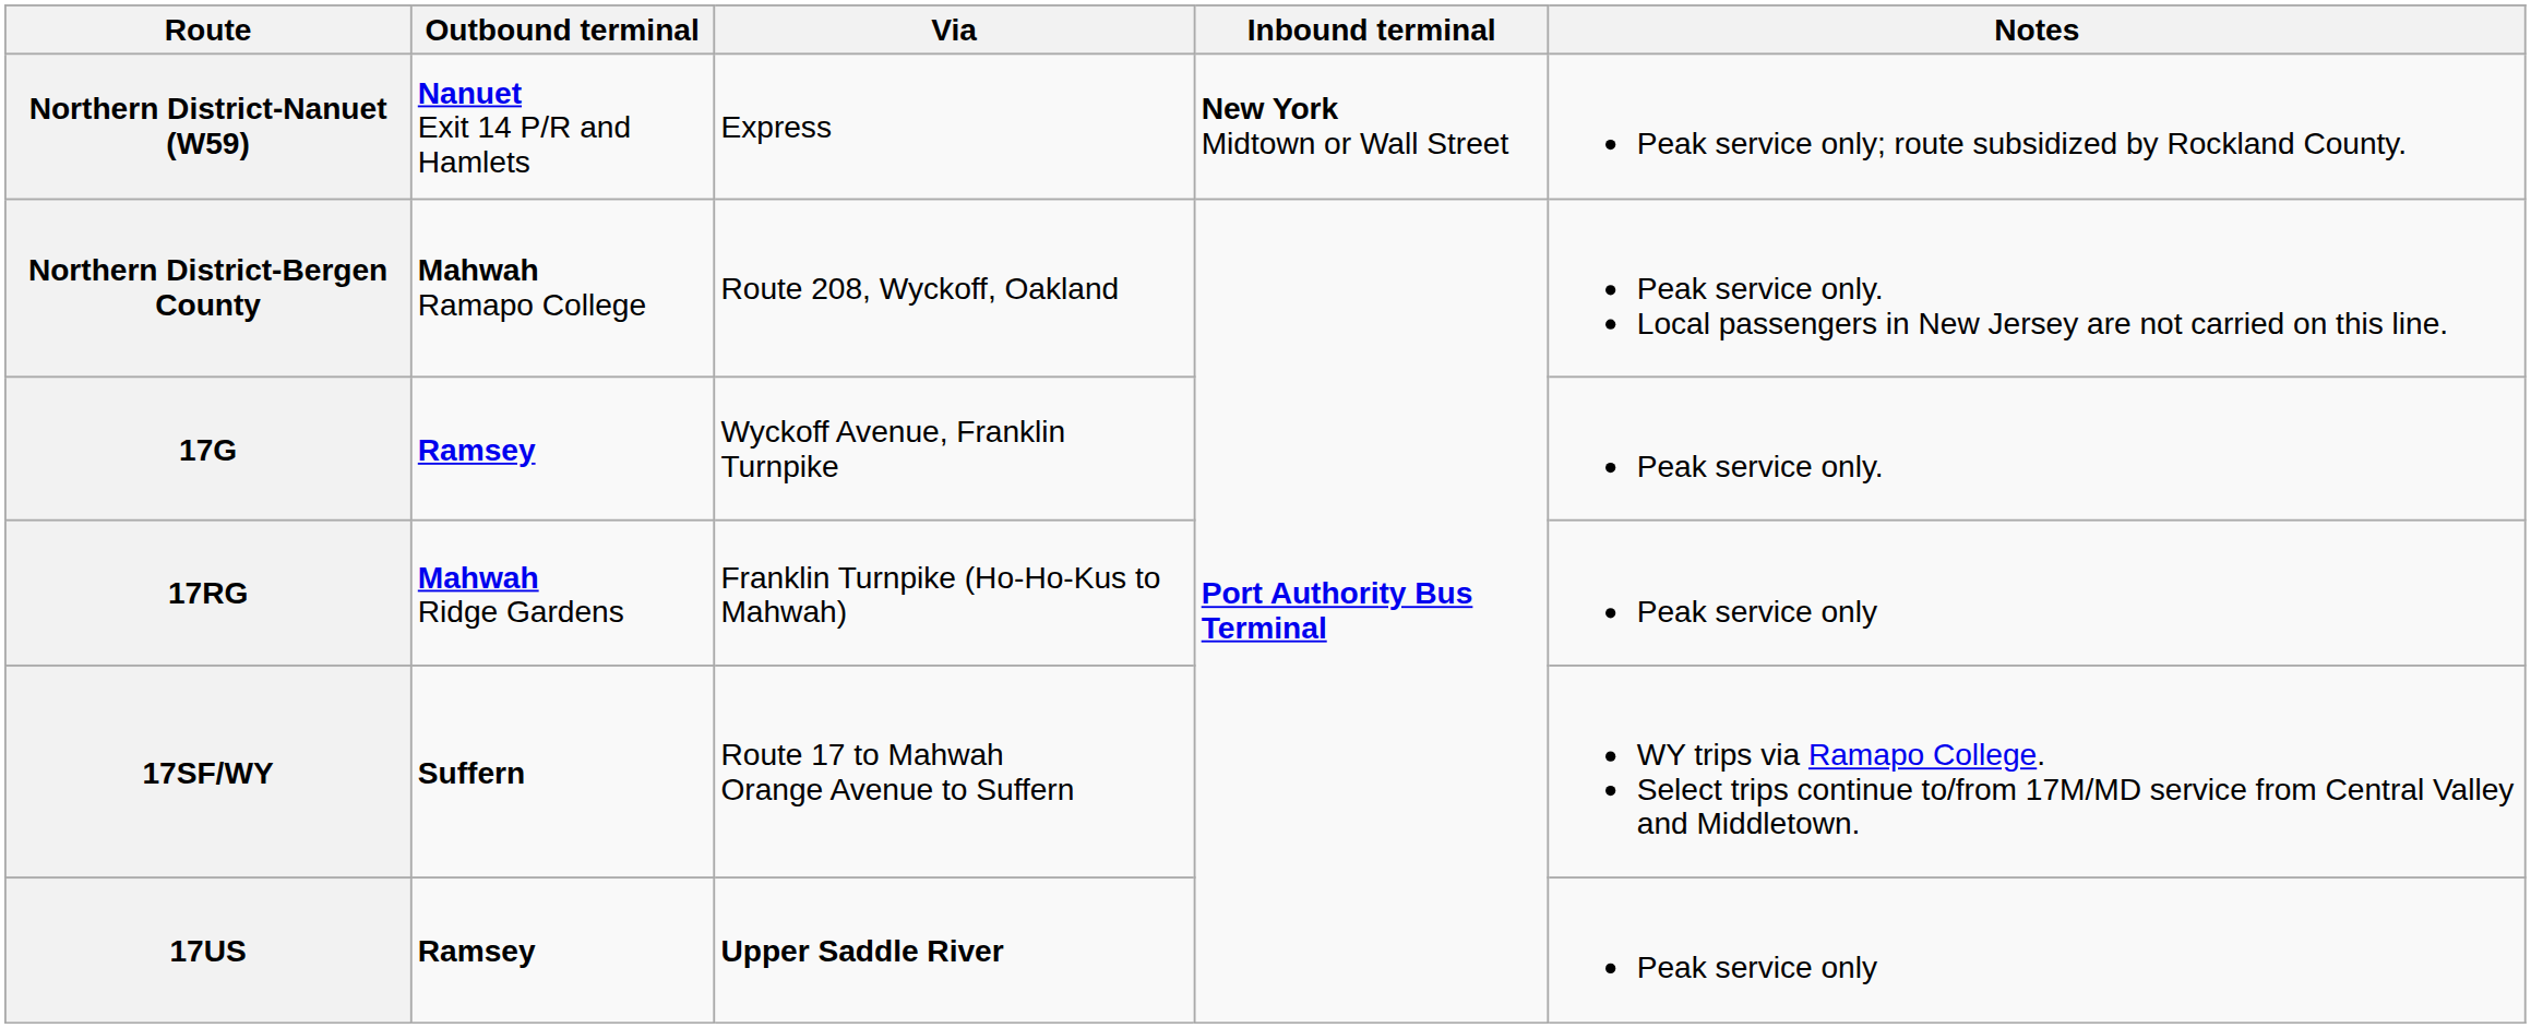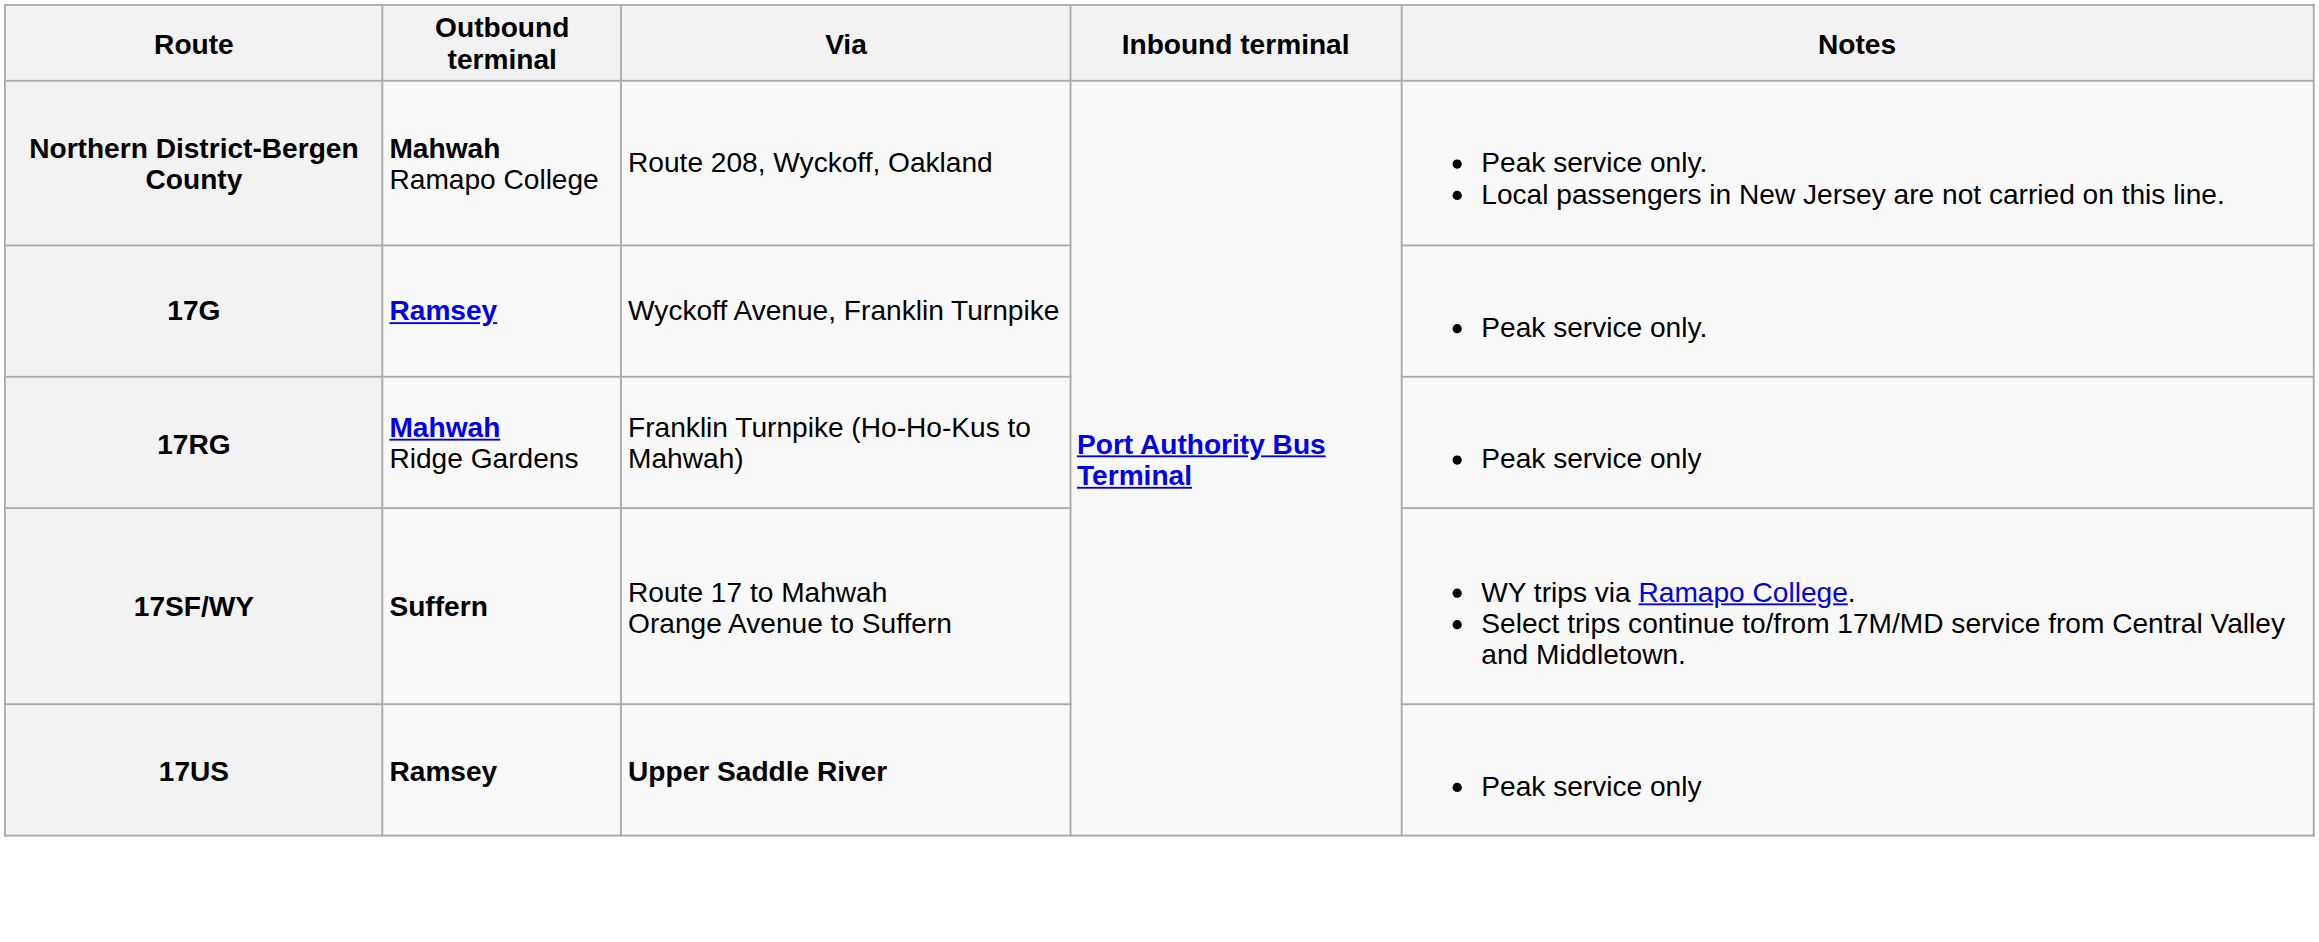- row: Northern District-Nanuet (W59) | Nanuet Exit 14 P/R and Hamlets | Express | New York Midtown or Wall Street | Peak service only; route subsidized by Rockland County.
